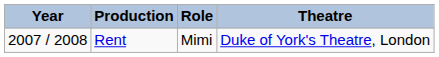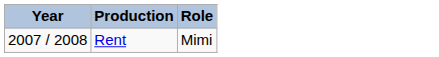- column: Theatre | Duke of York's Theatre, London
